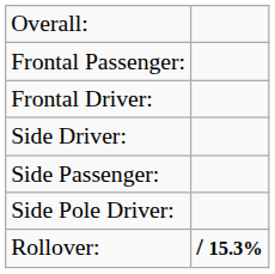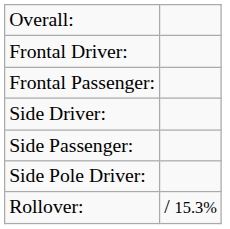rows swapped: Frontal Driver: <-> Frontal Passenger:
Rollover: | column 2: bold -> normal
